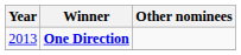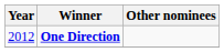One Direction | Year: 2013 -> 2012
